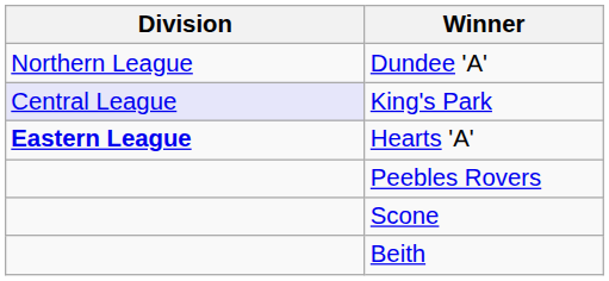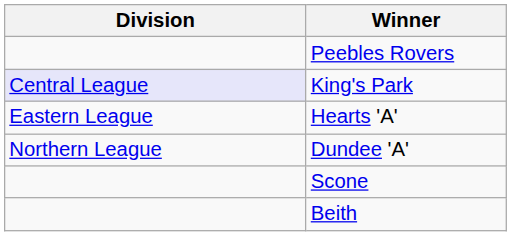rows swapped: Peebles Rovers <-> Dundee 'A'
Hearts 'A' | Division: bold -> normal
